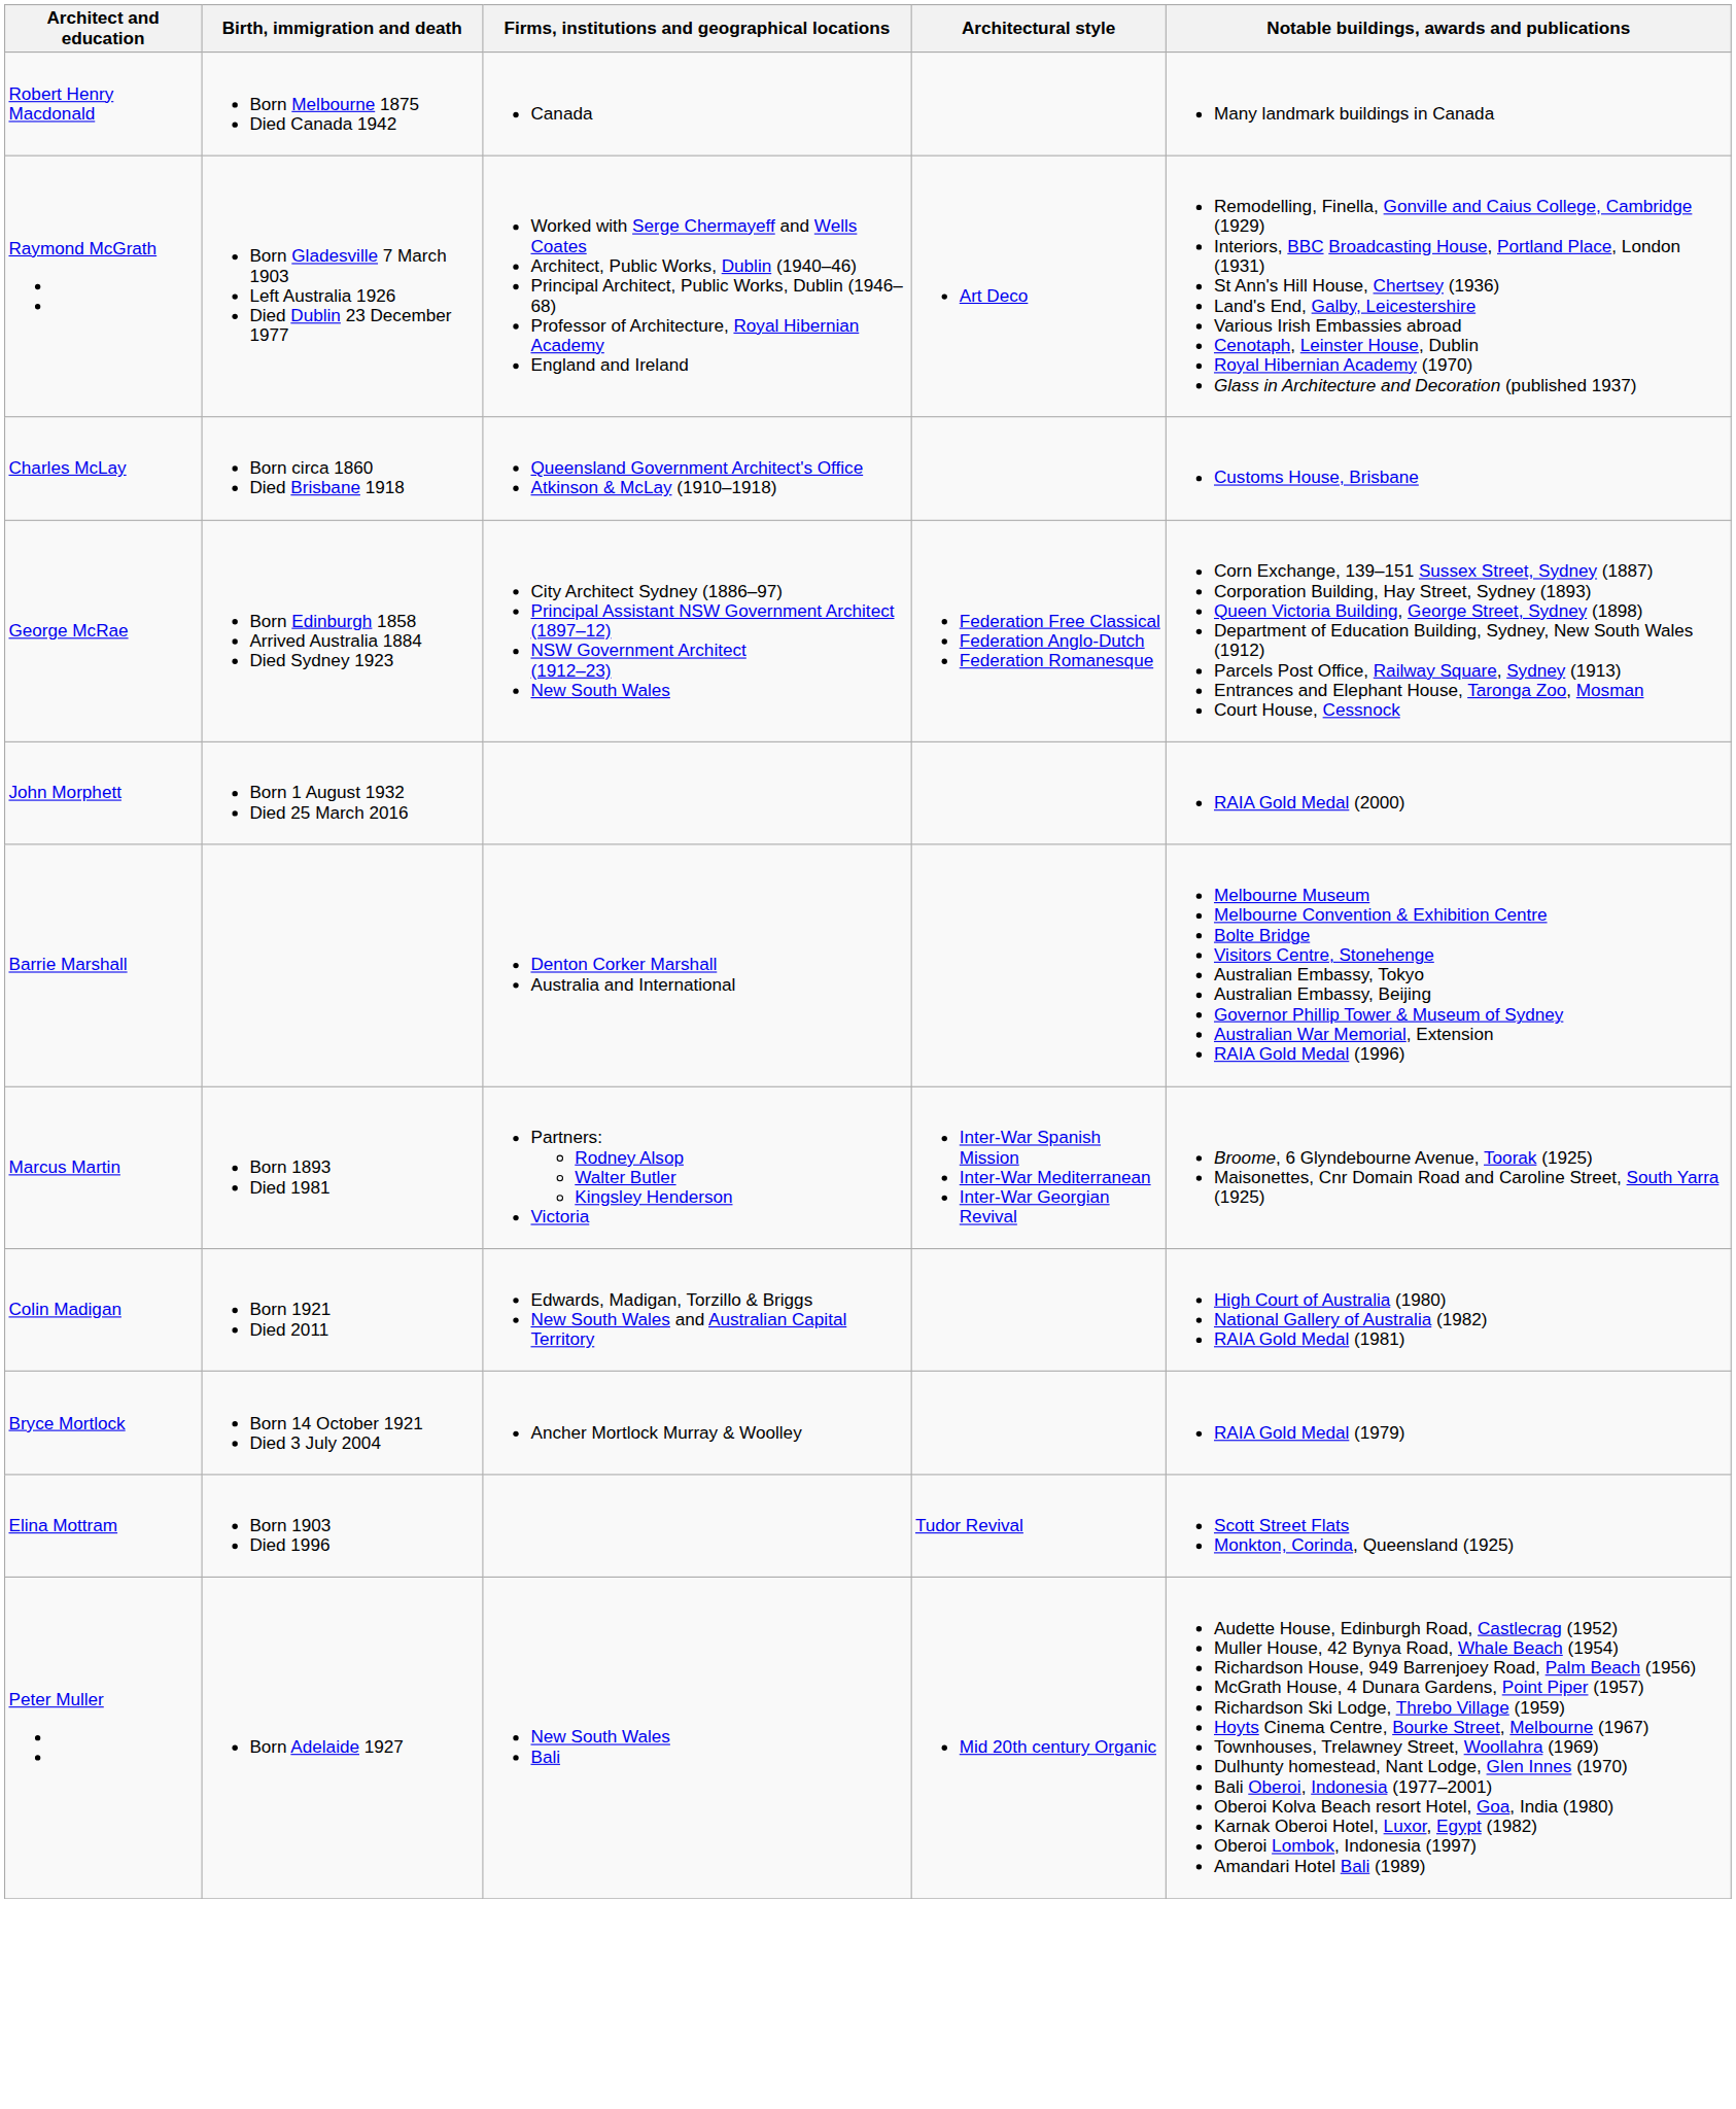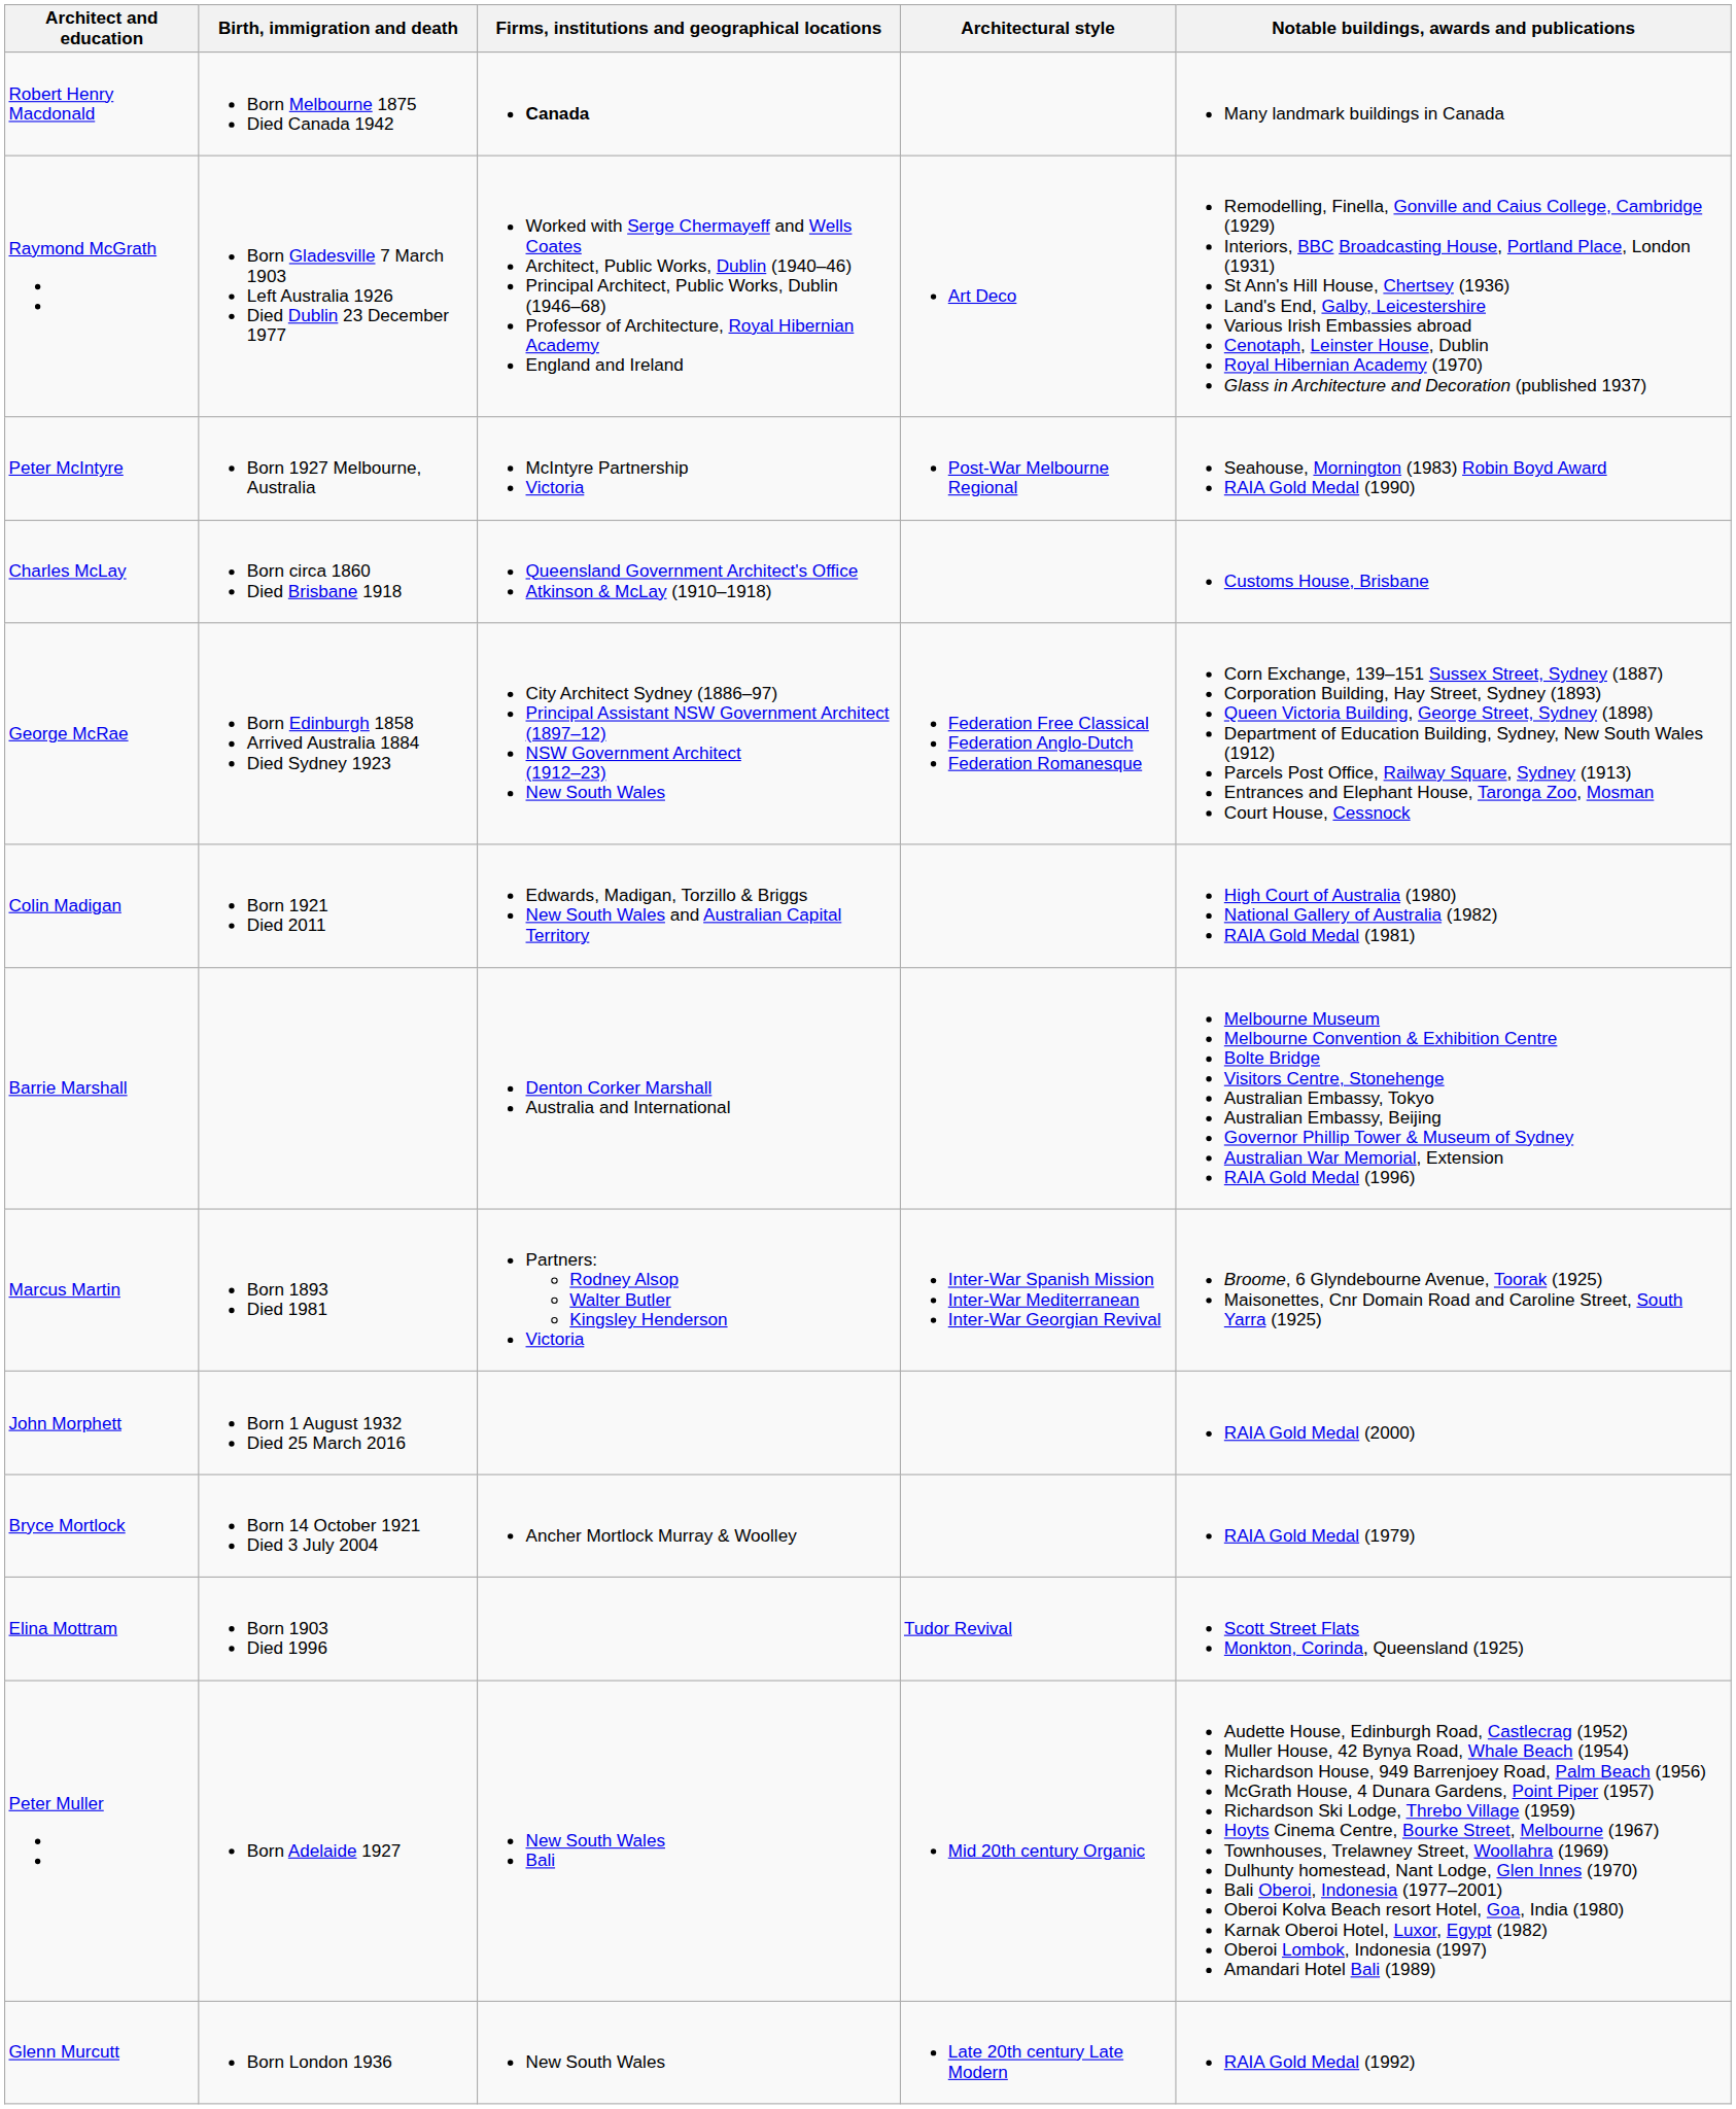Robert Henry Macdonald | Firms, institutions and geographical locations: normal -> bold
+ row: Peter McIntyre | Born 1927 Melbourne, Australia | McIntyre Partnership Victoria | Post-War Melbourne Regional | Seahouse, Mornington (1983) Robin Boyd Award RAIA Gold Medal (1990)
rows swapped: Colin Madigan <-> John Morphett
+ row: Glenn Murcutt | Born London 1936 | New South Wales | Late 20th century Late Modern | RAIA Gold Medal (1992)
